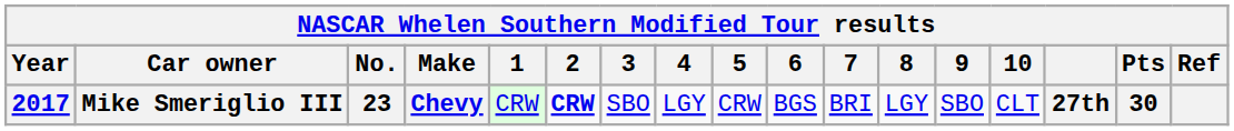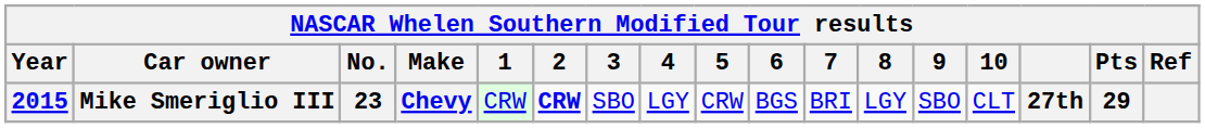Mike Smeriglio III | Year: 2017 -> 2015
Mike Smeriglio III | Pts: 30 -> 29
